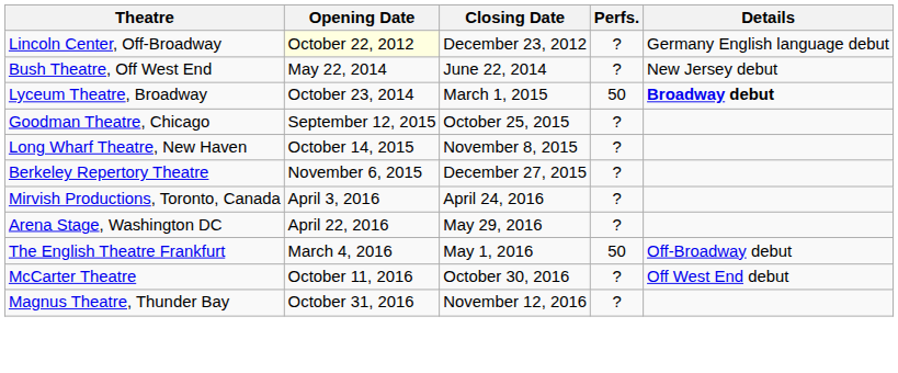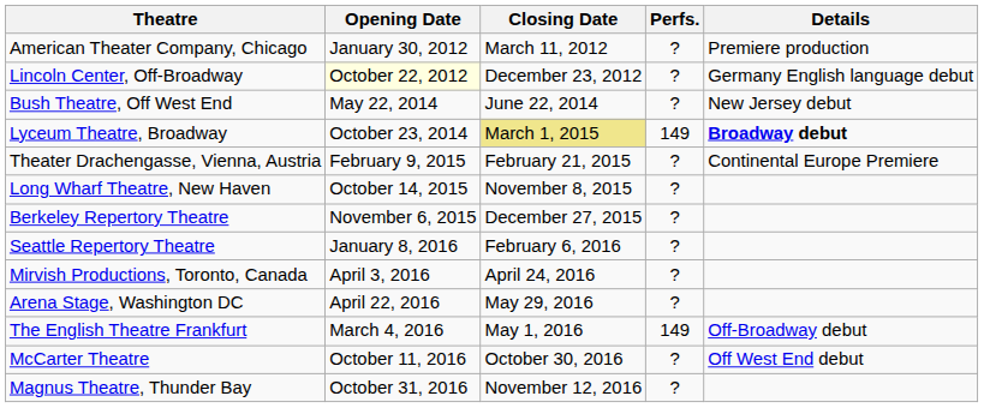+ row: American Theater Company, Chicago | January 30, 2012 | March 11, 2012 | ? | Premiere production
Lyceum Theatre, Broadway | Closing Date: no background -> khaki background
Lyceum Theatre, Broadway | Perfs.: 50 -> 149
+ row: Theater Drachengasse, Vienna, Austria | February 9, 2015 | February 21, 2015 | ? | Continental Europe Premiere
- row: Goodman Theatre, Chicago | September 12, 2015 | October 25, 2015 | ?
+ row: Seattle Repertory Theatre | January 8, 2016 | February 6, 2016 | ?
The English Theatre Frankfurt | Perfs.: 50 -> 149
